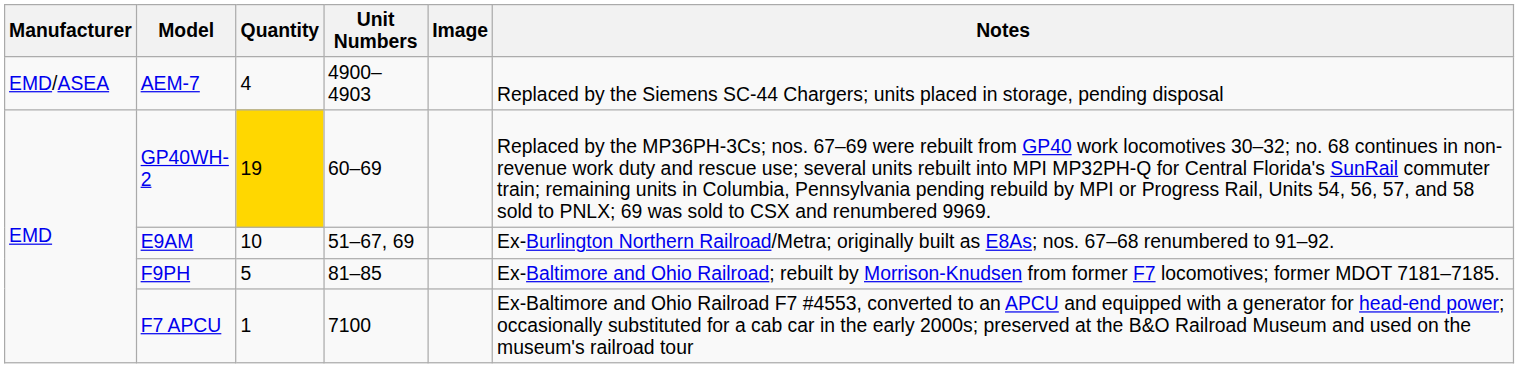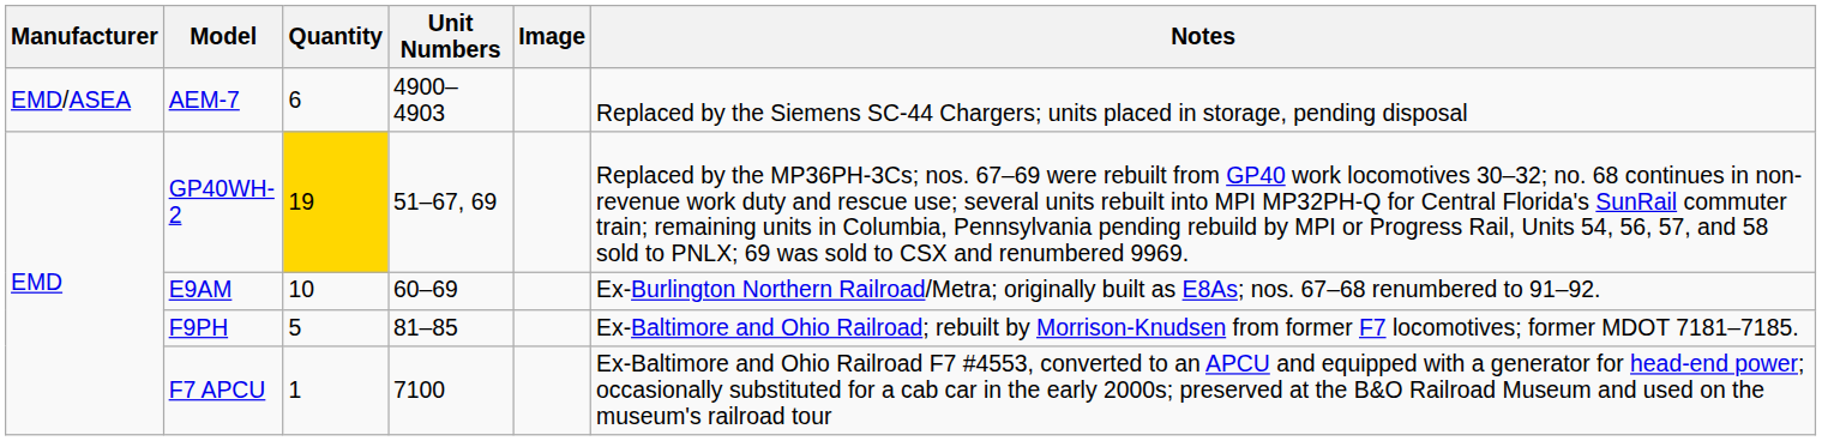AEM-7 | Quantity: 4 -> 6
GP40WH-2 | Unit Numbers: 60–69 -> 51–67, 69
E9AM | Unit Numbers: 51–67, 69 -> 60–69
